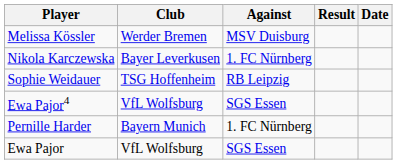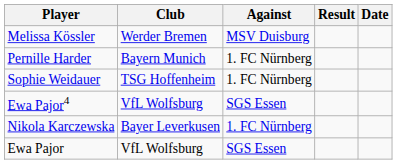rows swapped: Nikola Karczewska <-> Pernille Harder
Sophie Weidauer | Against: RB Leipzig -> 1. FC Nürnberg
